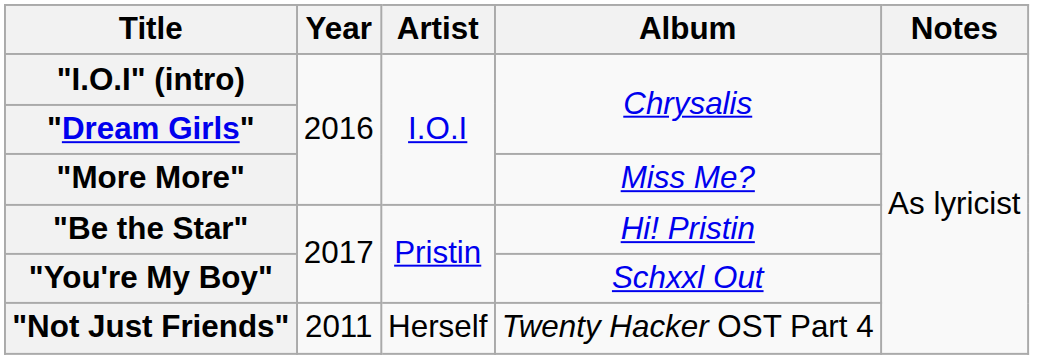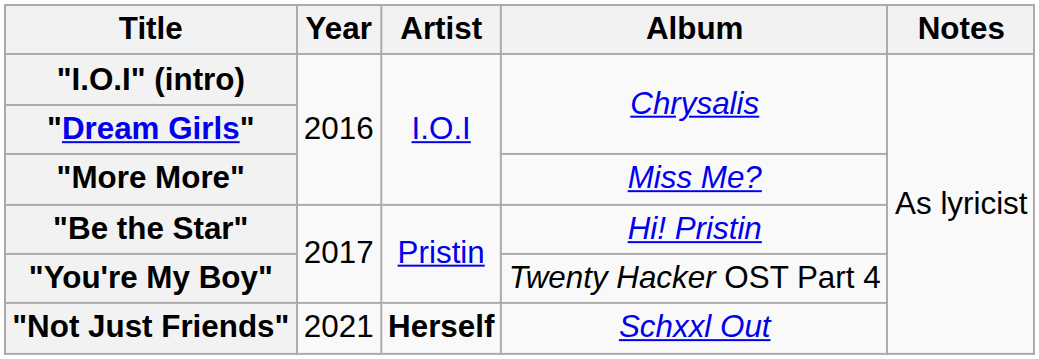"You're My Boy" | Album: Schxxl Out -> Twenty Hacker OST Part 4
"Not Just Friends" | Year: 2011 -> 2021
"Not Just Friends" | Artist: normal -> bold
"Not Just Friends" | Album: Twenty Hacker OST Part 4 -> Schxxl Out
